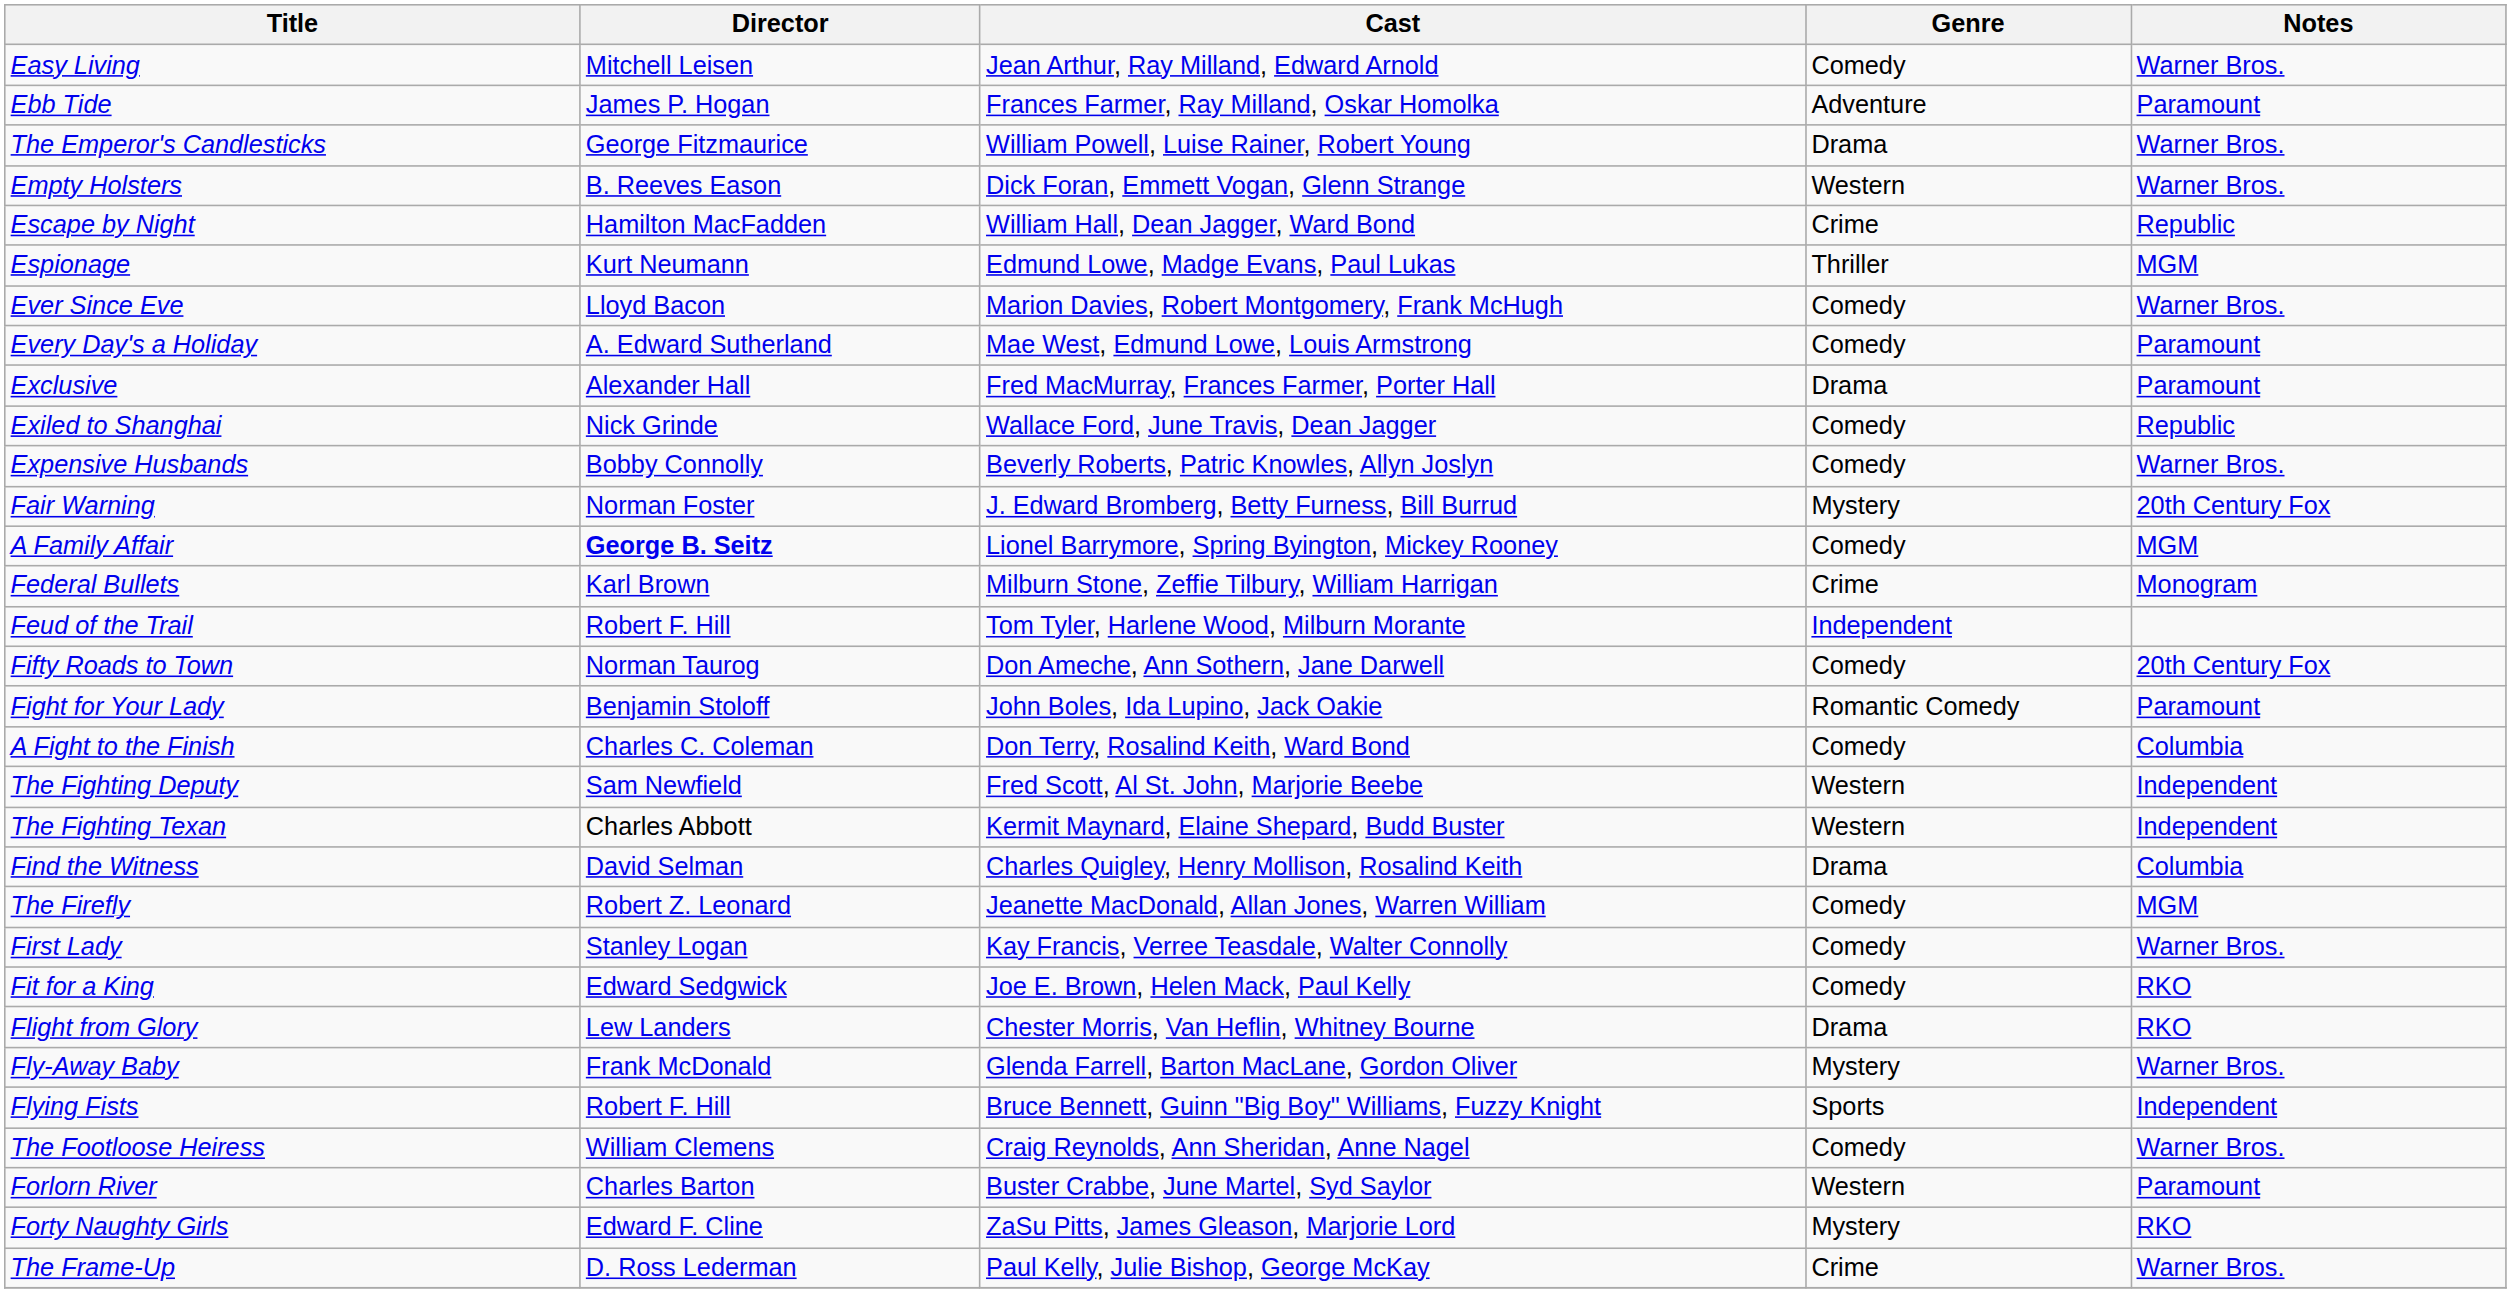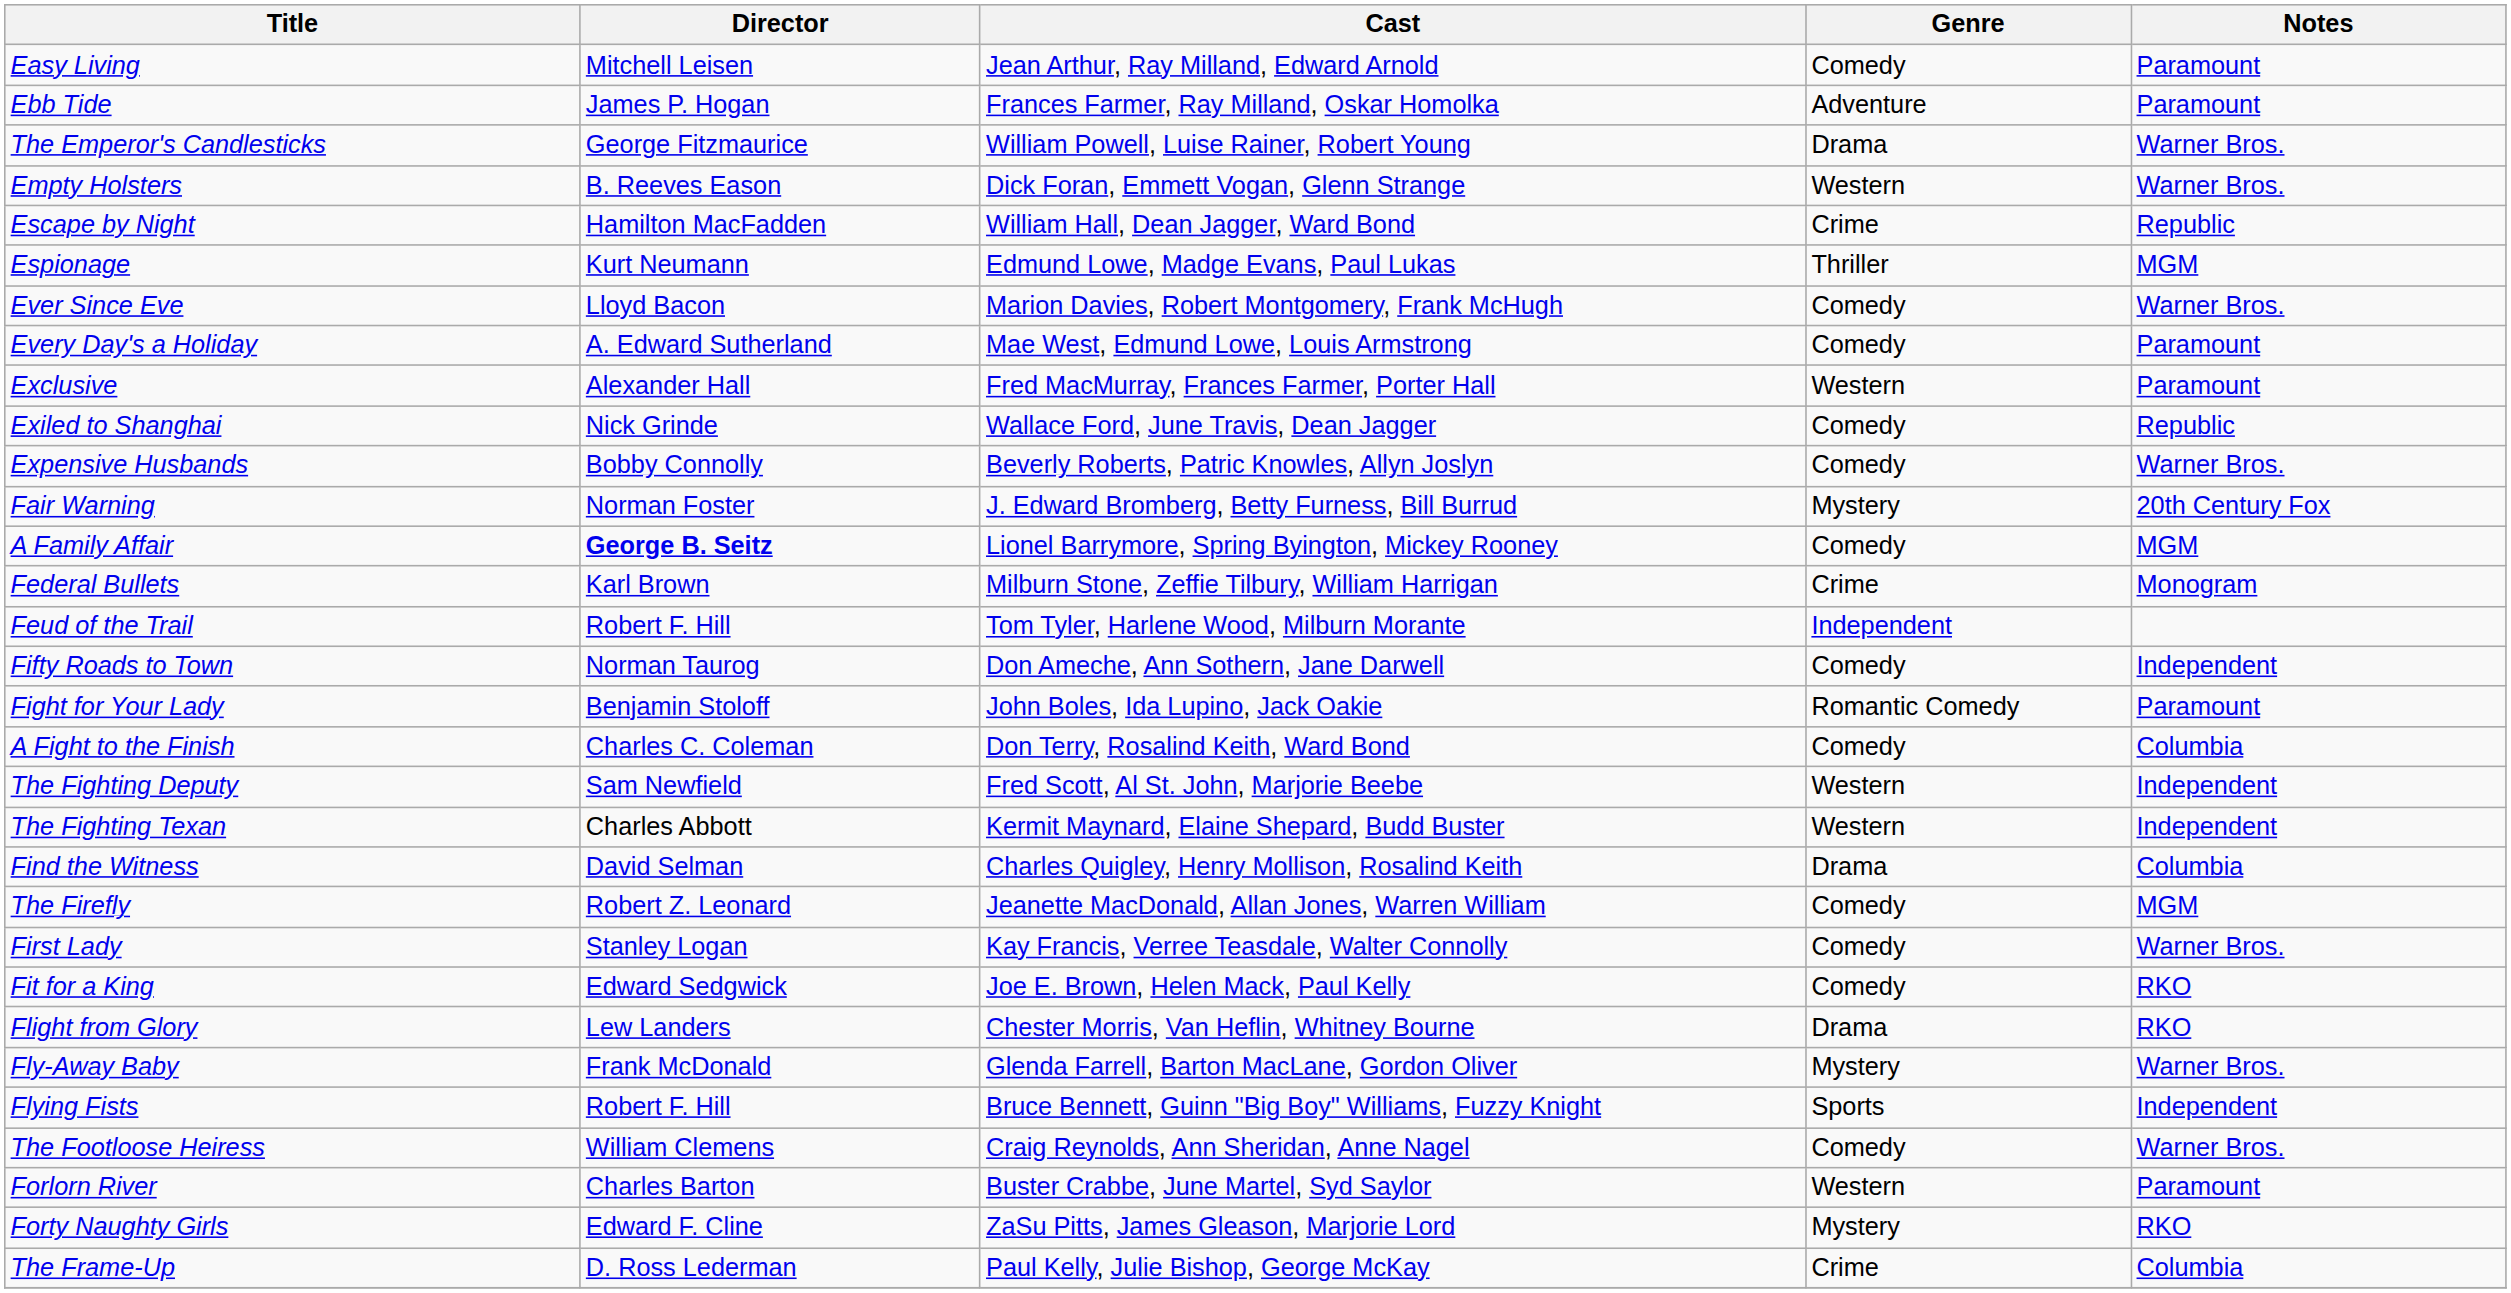Easy Living | Notes: Warner Bros. -> Paramount
Exclusive | Genre: Drama -> Western
Fifty Roads to Town | Notes: 20th Century Fox -> Independent
The Frame-Up | Notes: Warner Bros. -> Columbia
